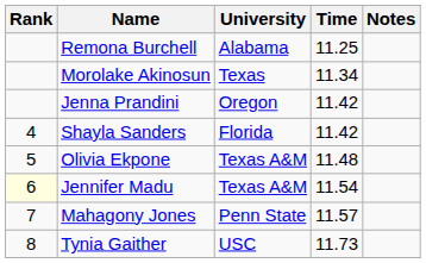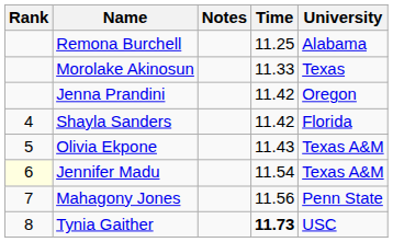columns swapped: University <-> Notes
Morolake Akinosun | Time: 11.34 -> 11.33
Olivia Ekpone | Time: 11.48 -> 11.43
Mahagony Jones | Time: 11.57 -> 11.56
Tynia Gaither | Time: normal -> bold
